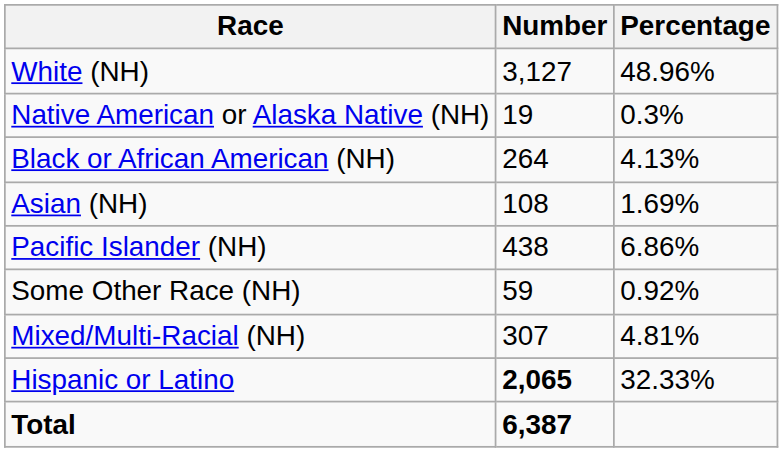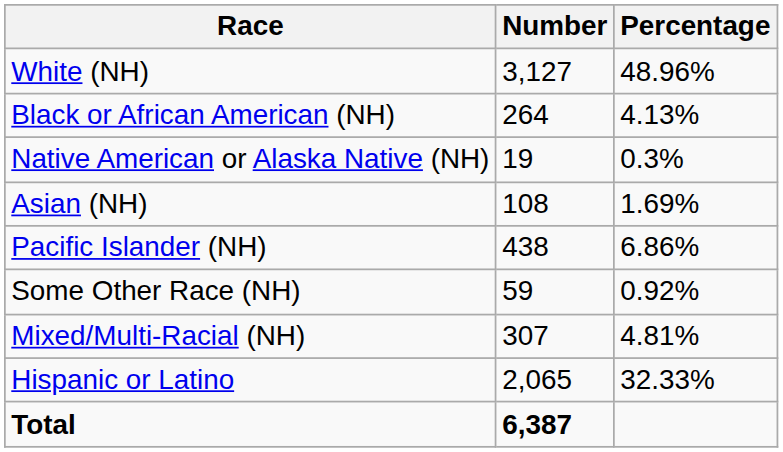rows swapped: Black or African American (NH) <-> Native American or Alaska Native (NH)
Hispanic or Latino | Number: bold -> normal
